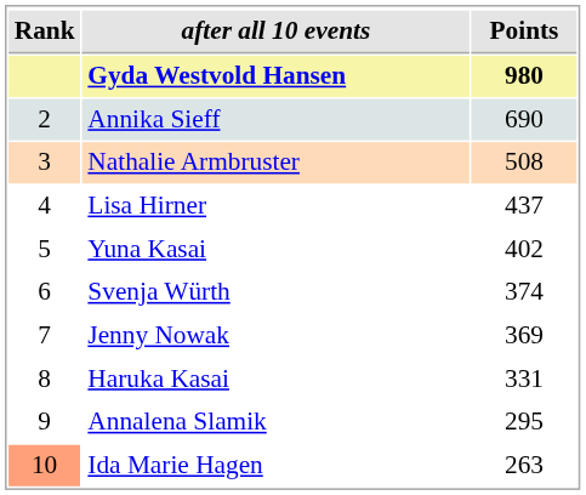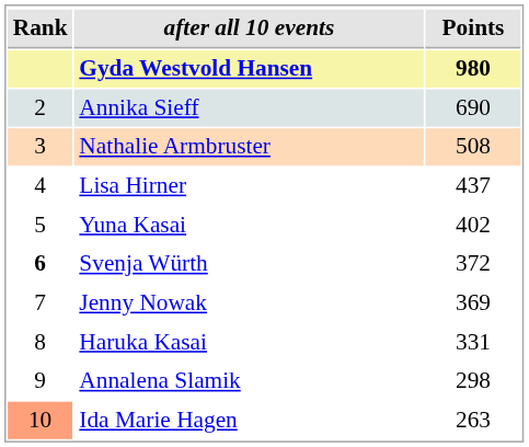Svenja Würth | Rank: normal -> bold
Svenja Würth | Points: 374 -> 372
Annalena Slamik | Points: 295 -> 298
